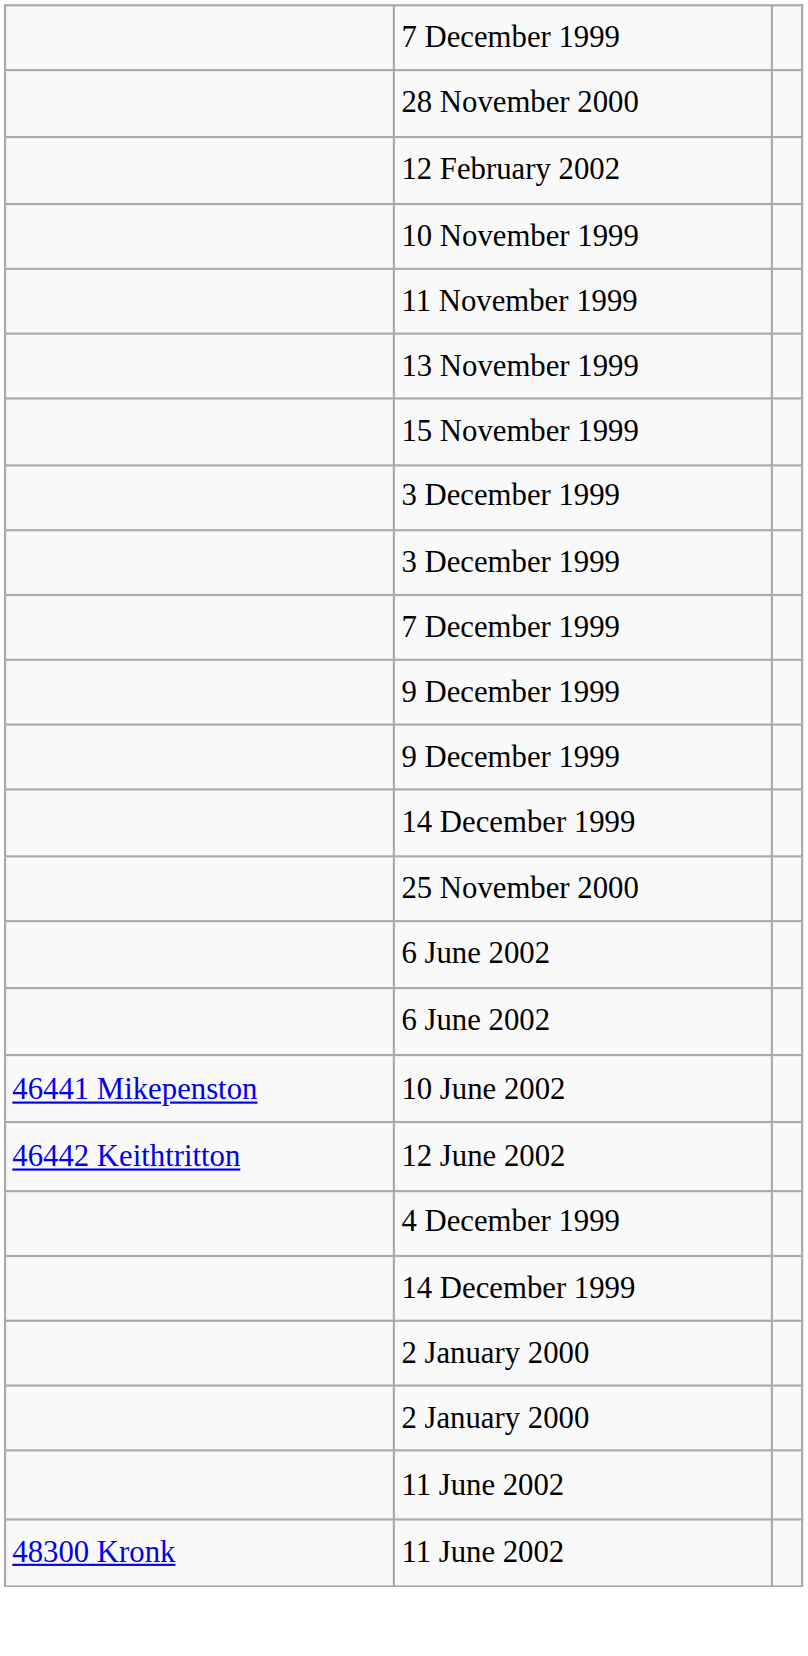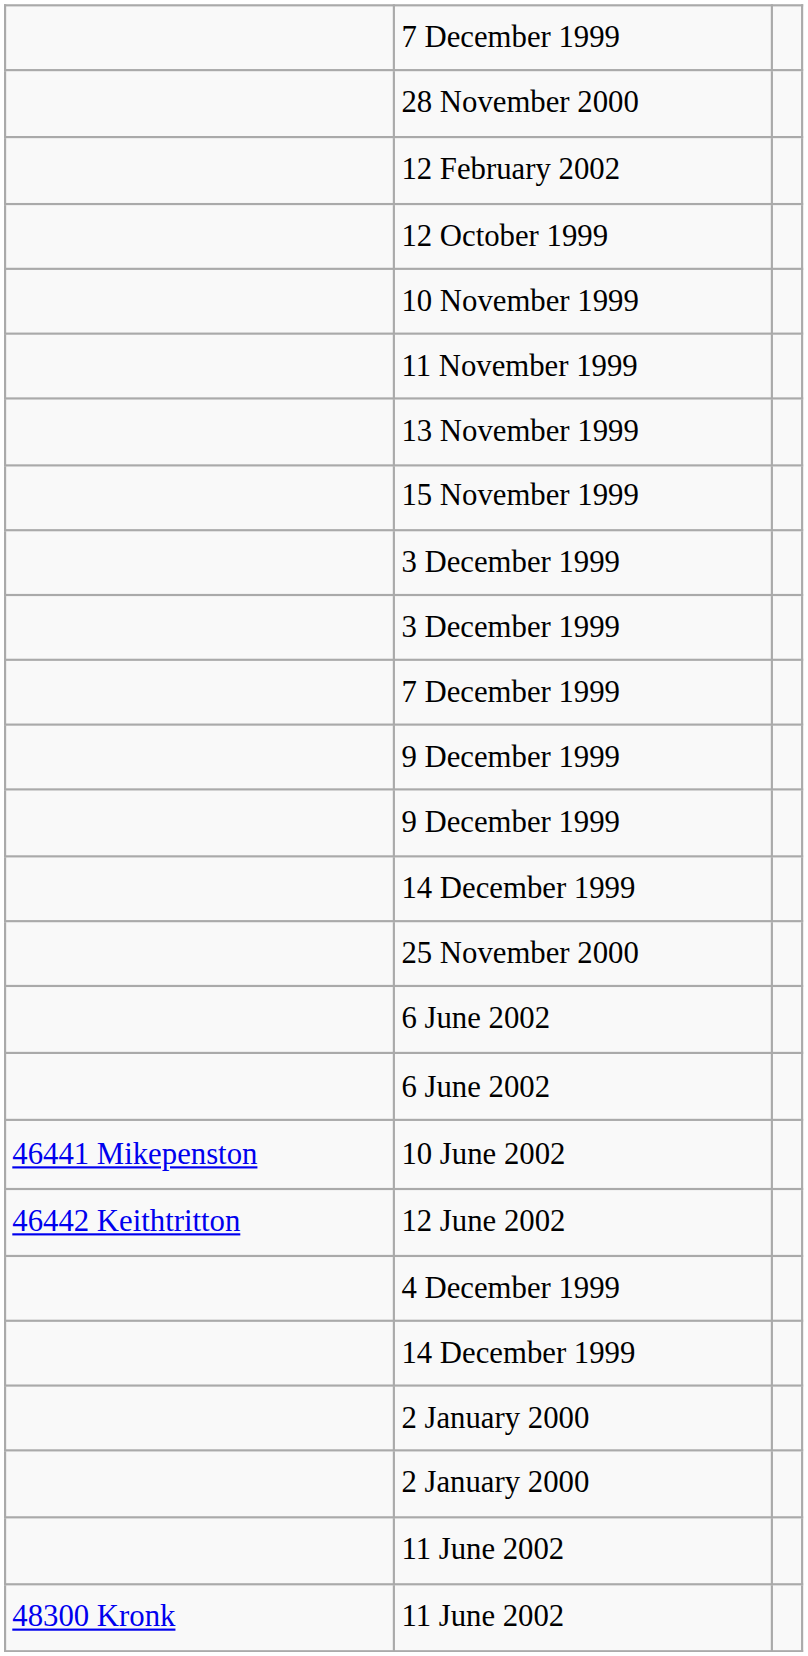+ row: 12 October 1999
